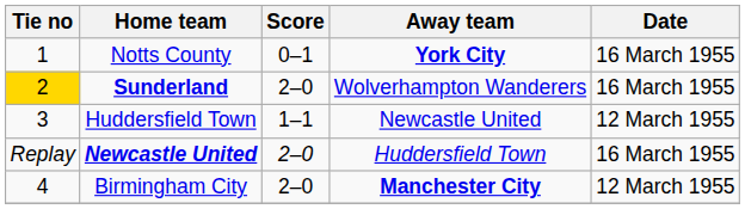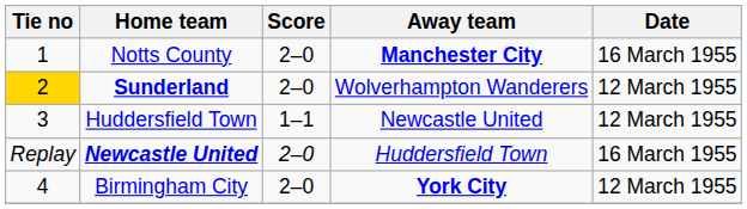Notts County | Score: 0–1 -> 2–0
Notts County | Away team: York City -> Manchester City
Sunderland | Date: 16 March 1955 -> 12 March 1955
Birmingham City | Away team: Manchester City -> York City
